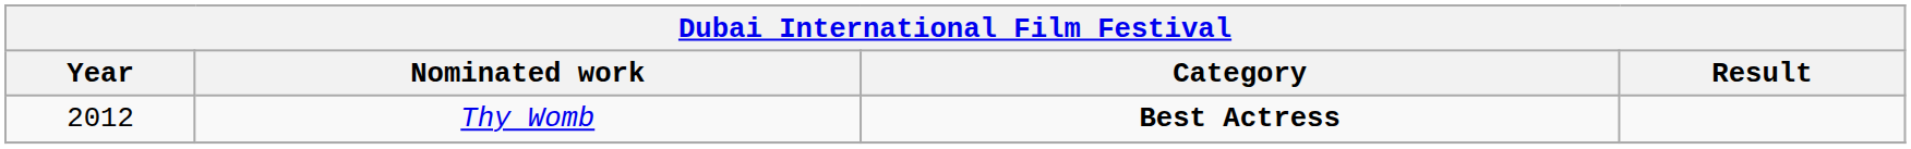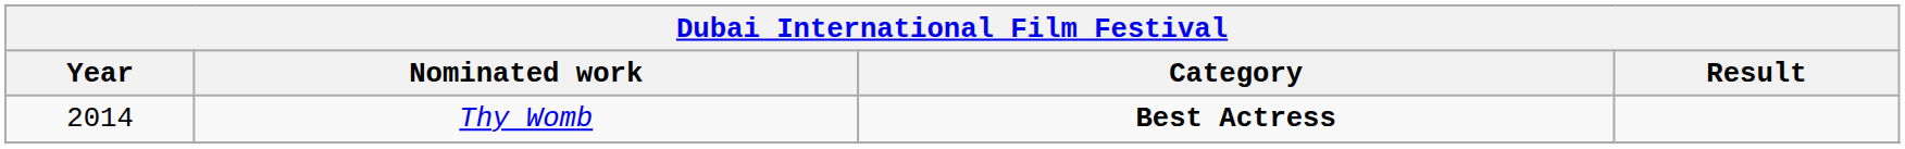Thy Womb | Year: 2012 -> 2014
